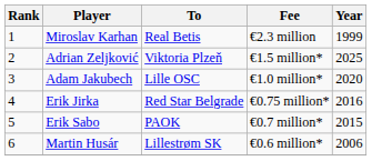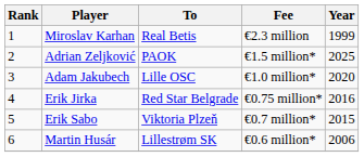Adrian Zeljković | To: Viktoria Plzeň -> PAOK
Erik Sabo | To: PAOK -> Viktoria Plzeň
